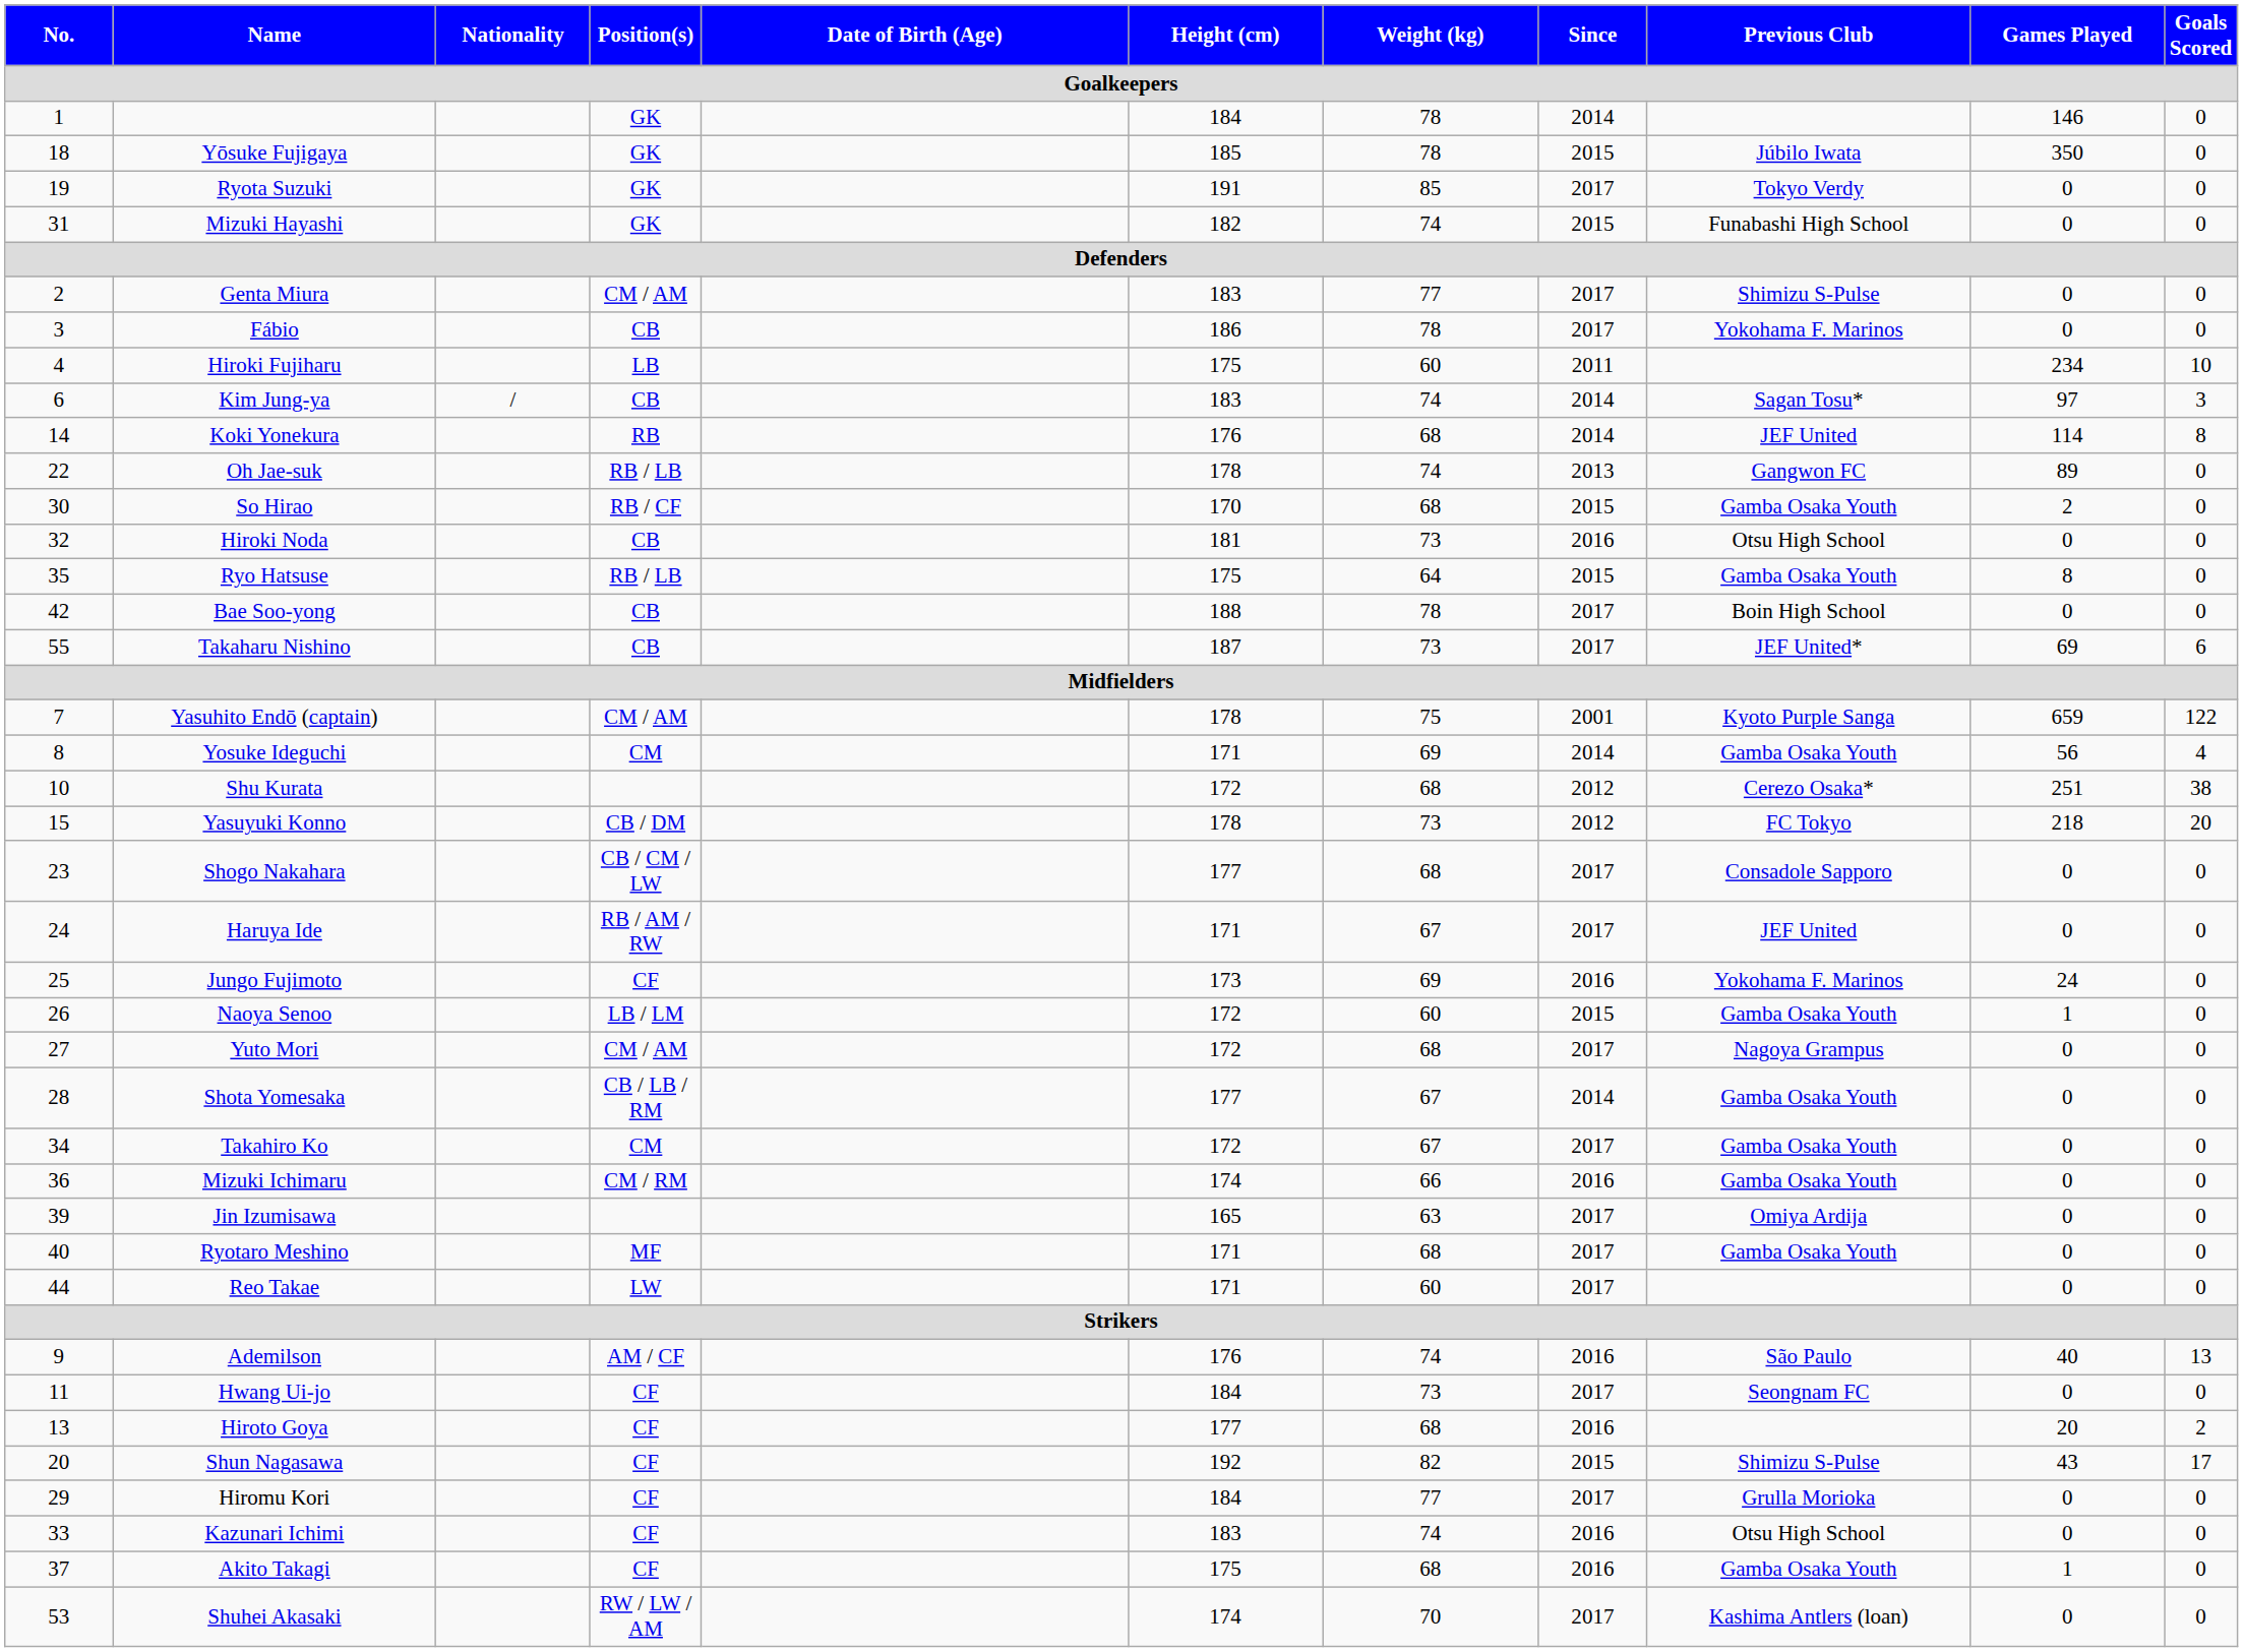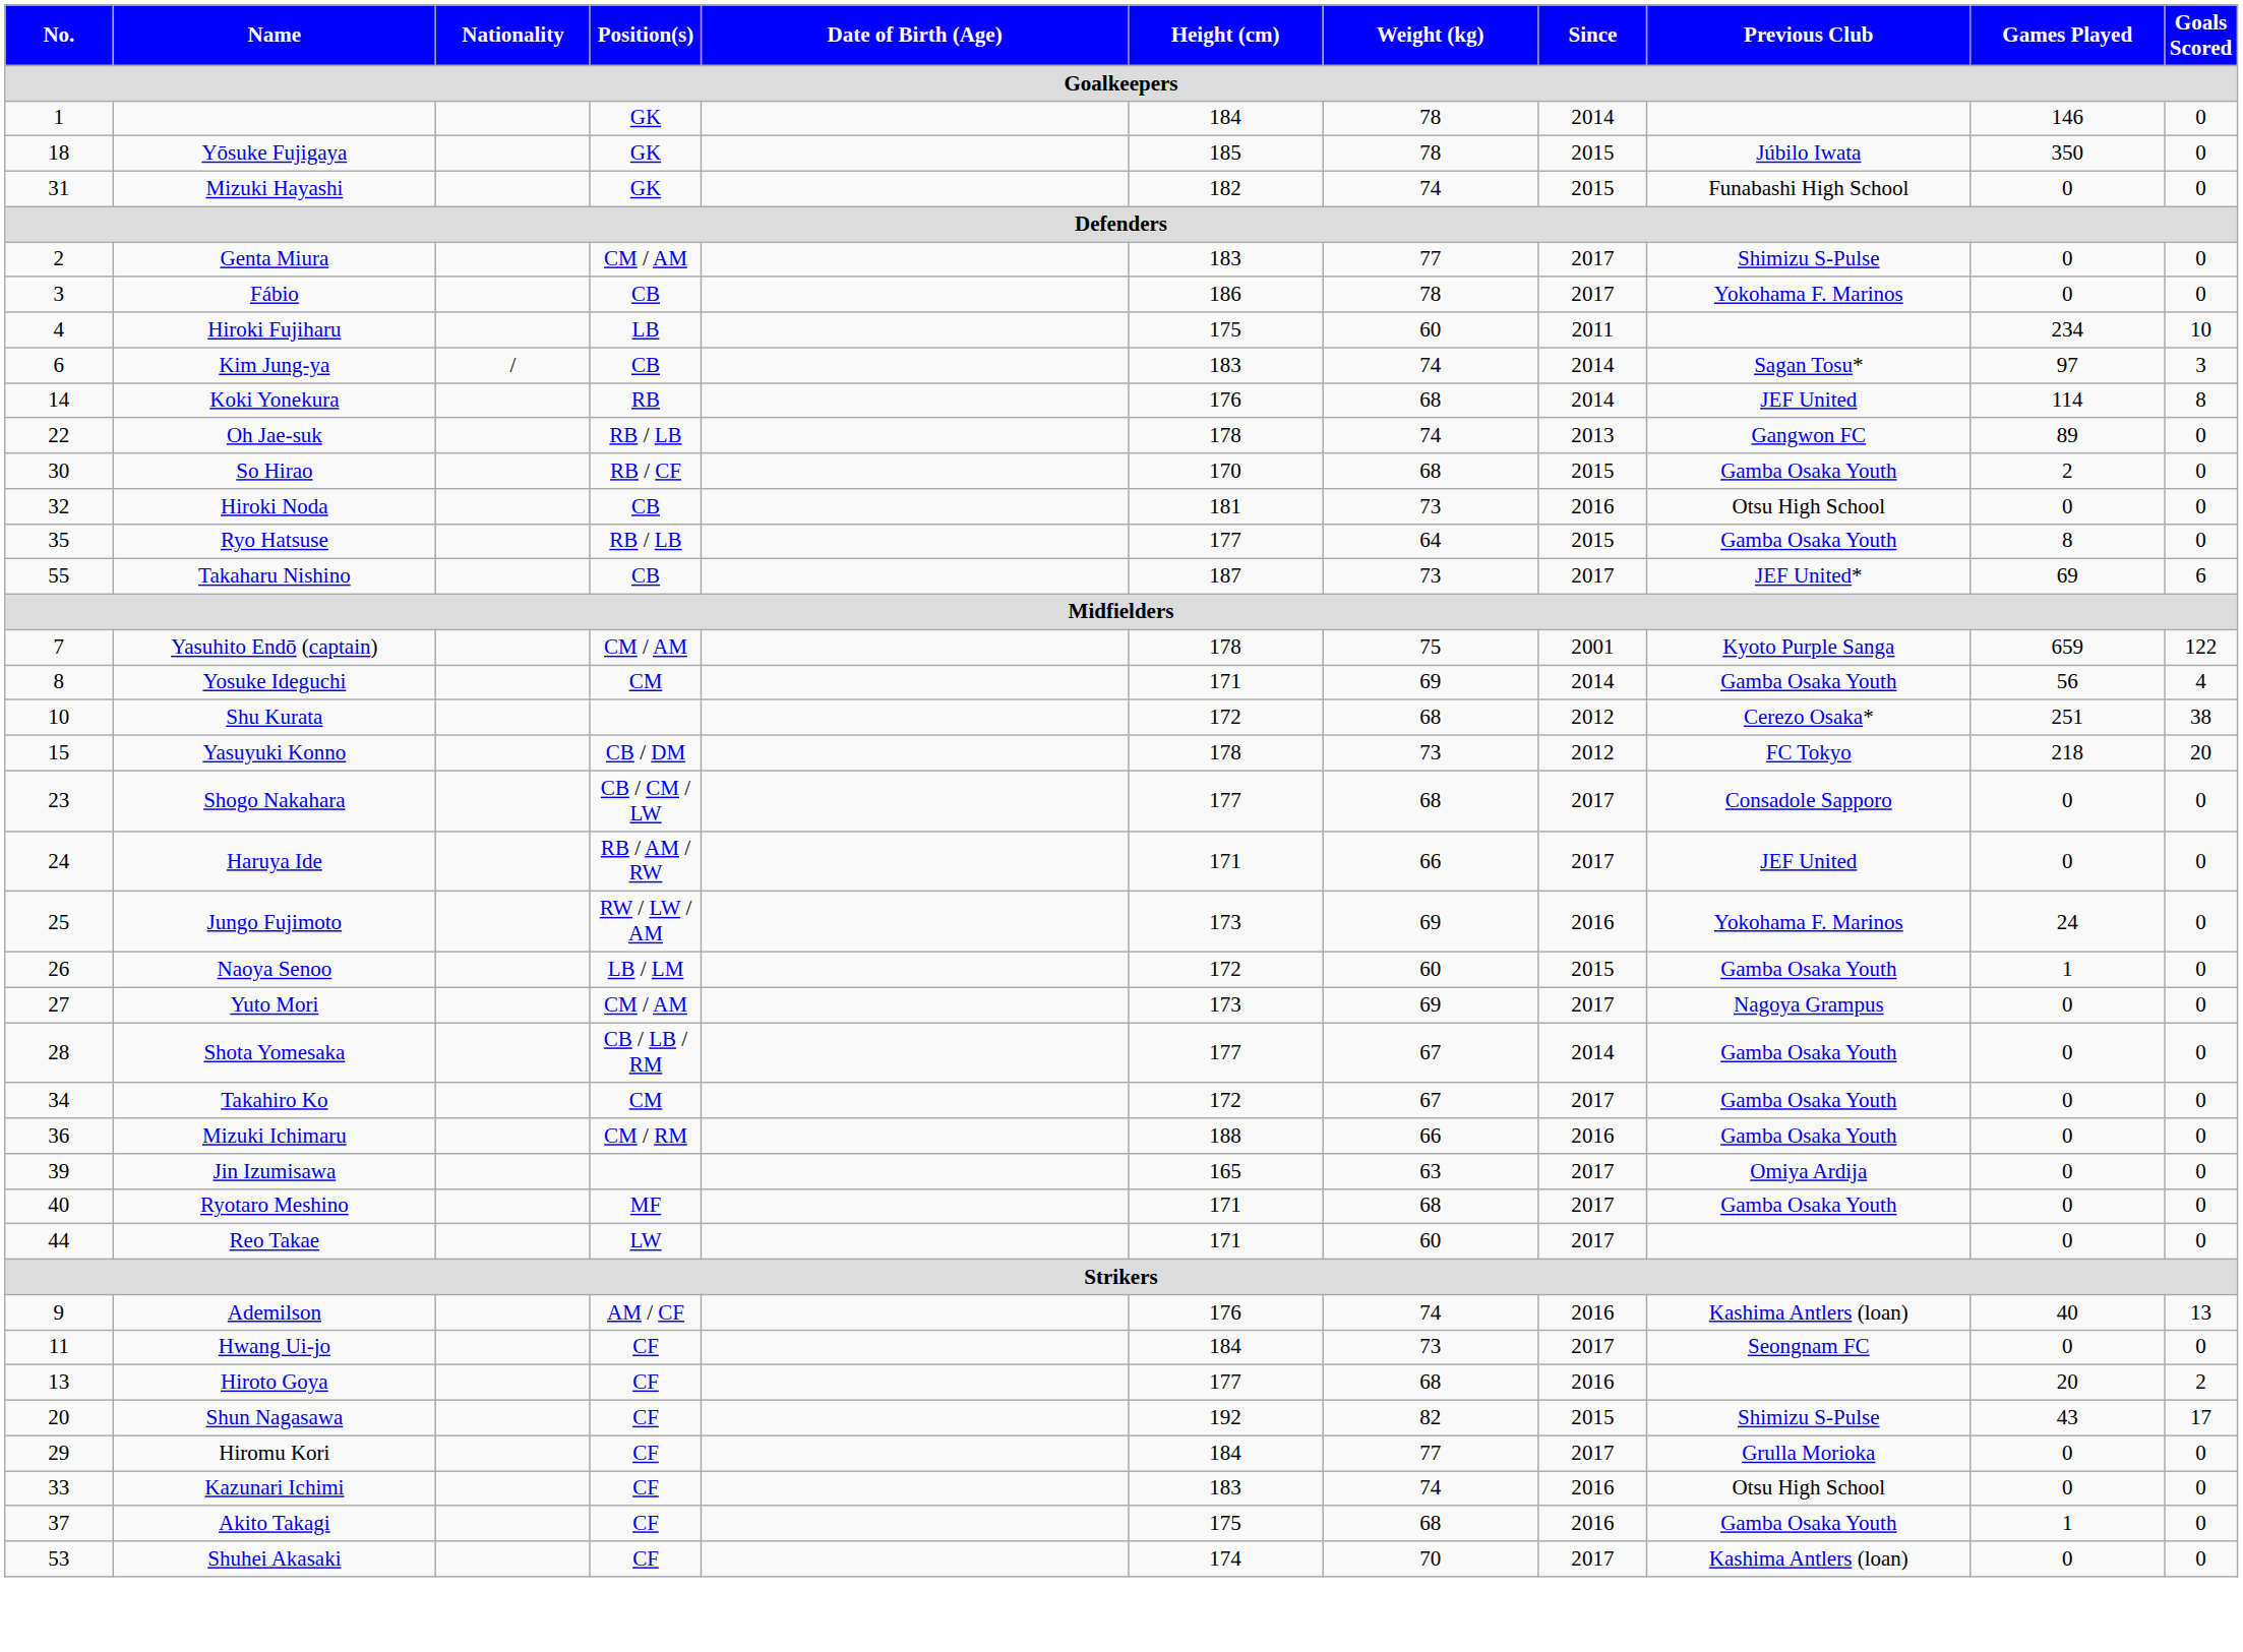- row: 19 | Ryota Suzuki | GK | 191 | 85 | 2017 | Tokyo Verdy | 0 | 0
Ryo Hatsuse | Height (cm): 175 -> 177
- row: 42 | Bae Soo-yong | CB | 188 | 78 | 2017 | Boin High School | 0 | 0
Haruya Ide | Weight (kg): 67 -> 66
Jungo Fujimoto | Position(s): CF -> RW / LW / AM
Yuto Mori | Height (cm): 172 -> 173
Yuto Mori | Weight (kg): 68 -> 69
Mizuki Ichimaru | Height (cm): 174 -> 188
Ademilson | Previous Club: São Paulo -> Kashima Antlers (loan)
Shuhei Akasaki | Position(s): RW / LW / AM -> CF
